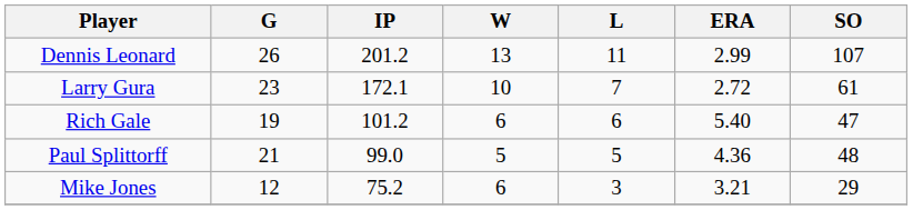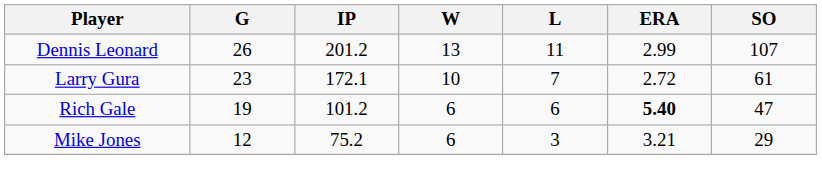Rich Gale | ERA: normal -> bold
- row: Paul Splittorff | 21 | 99.0 | 5 | 5 | 4.36 | 48
